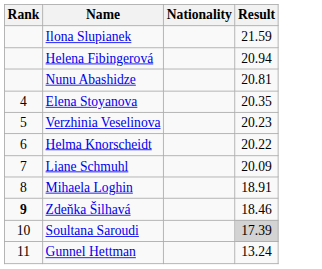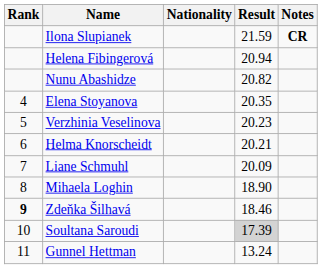+ column: Notes | CR
Nunu Abashidze | Result: 20.81 -> 20.82
Helma Knorscheidt | Result: 20.22 -> 20.21
Mihaela Loghin | Result: 18.91 -> 18.90
